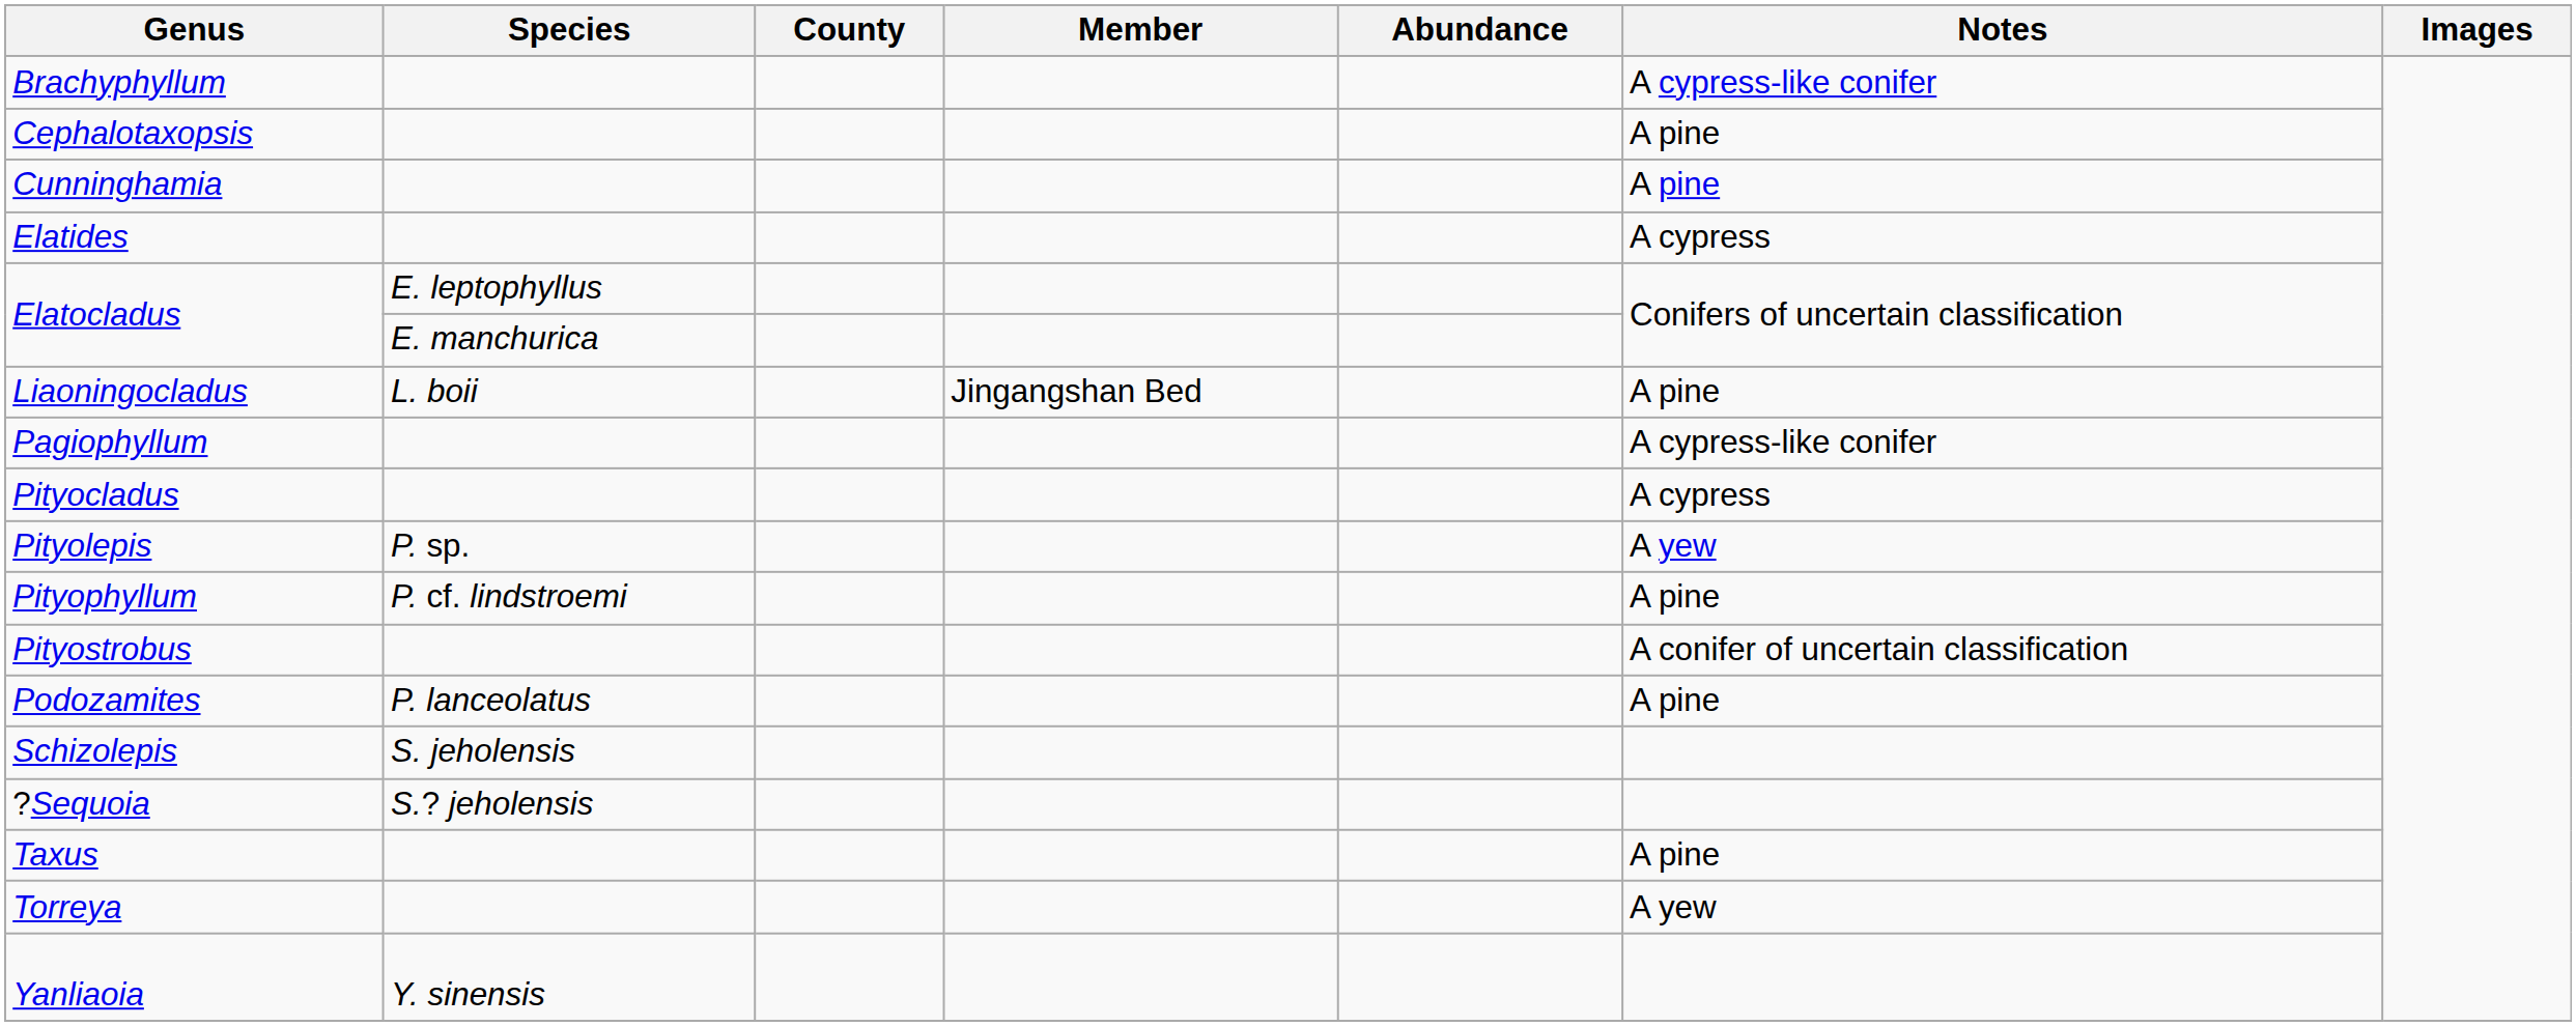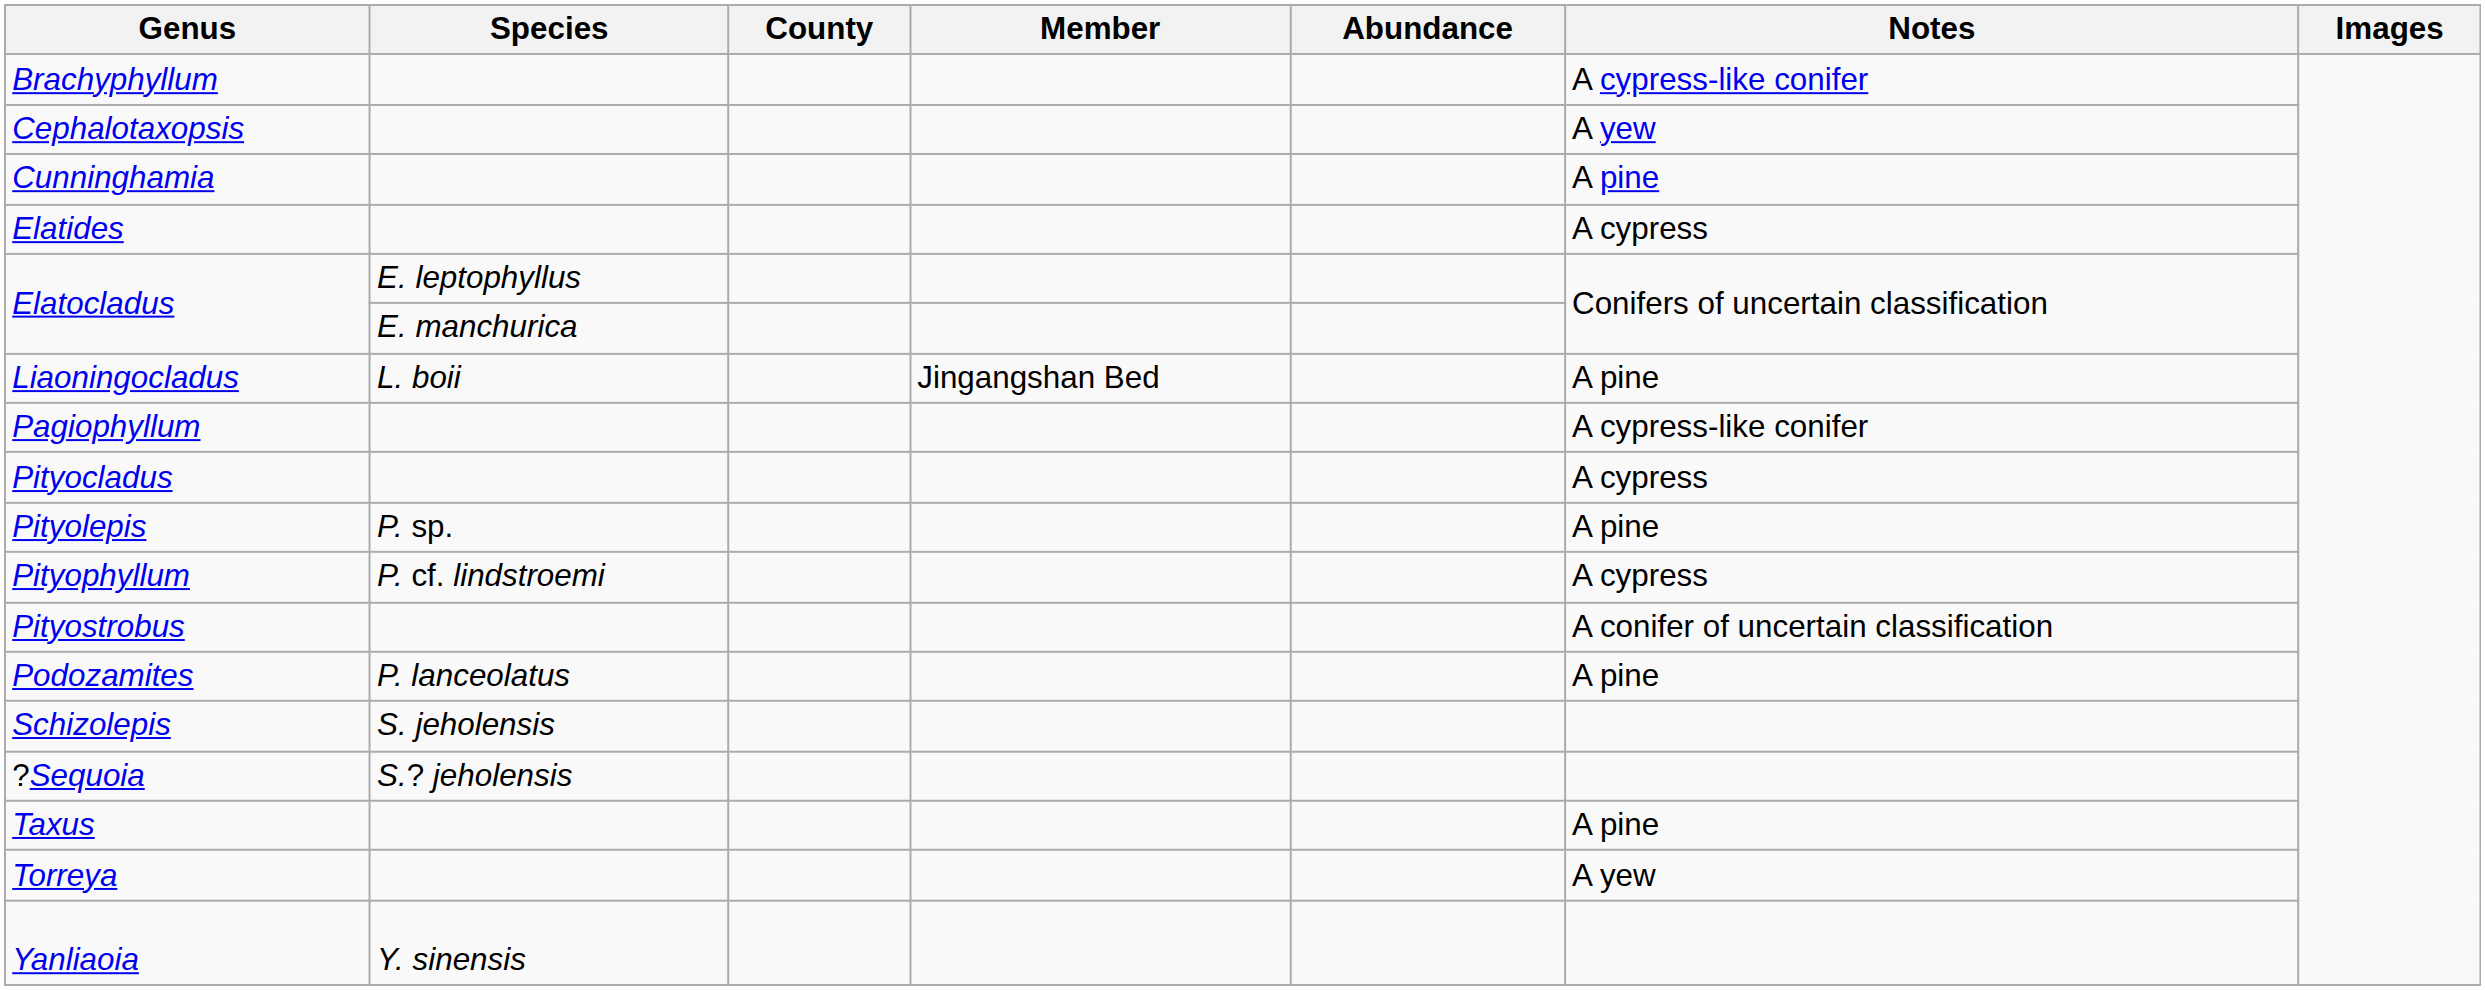Cephalotaxopsis | Notes: A pine -> A yew
Pityolepis | Notes: A yew -> A pine
Pityophyllum | Notes: A pine -> A cypress
